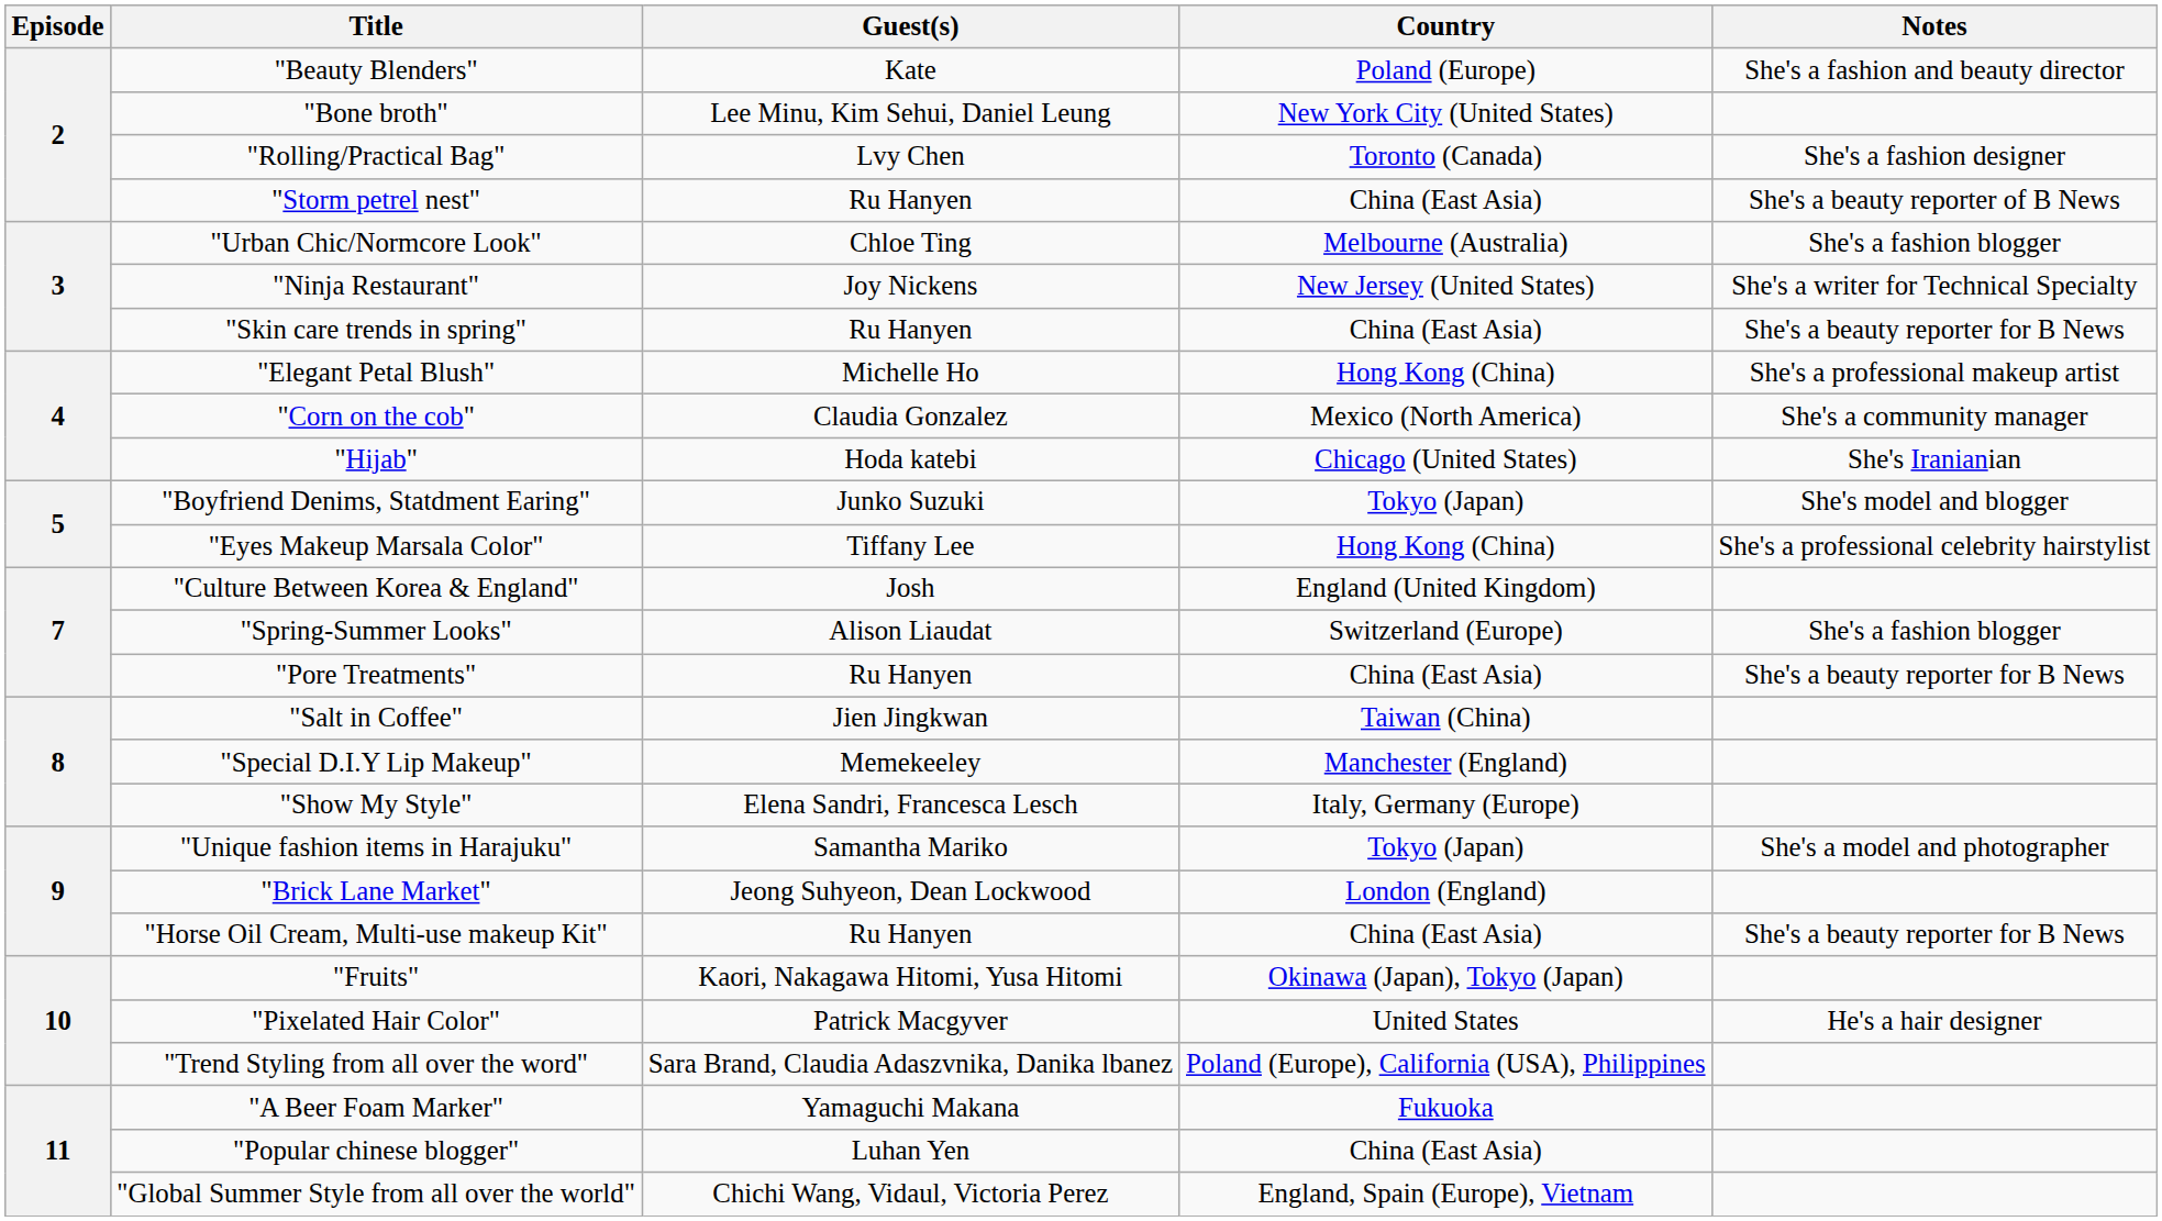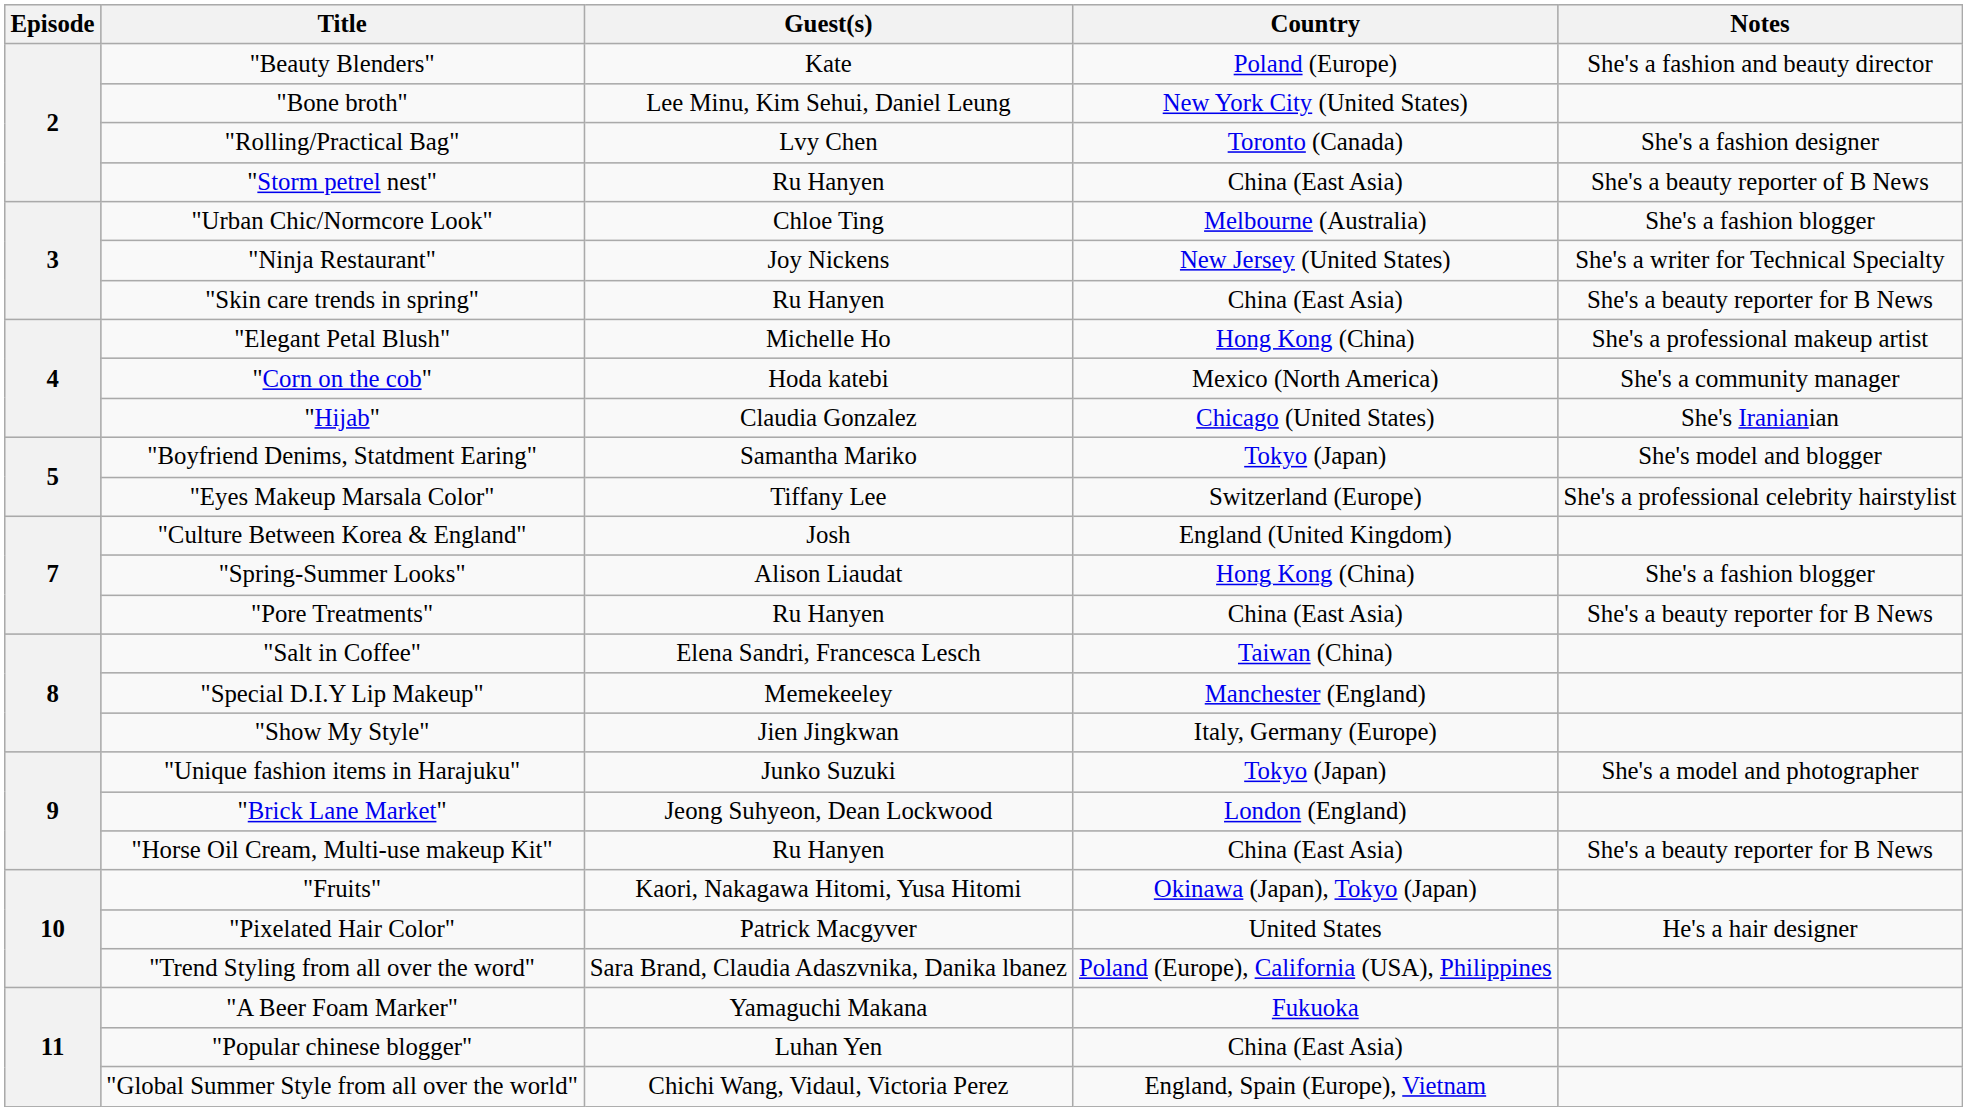"Corn on the cob" | Guest(s): Claudia Gonzalez -> Hoda katebi
"Hijab" | Guest(s): Hoda katebi -> Claudia Gonzalez
"Boyfriend Denims, Statdment Earing" | Guest(s): Junko Suzuki -> Samantha Mariko
"Eyes Makeup Marsala Color" | Country: Hong Kong (China) -> Switzerland (Europe)
"Spring-Summer Looks" | Country: Switzerland (Europe) -> Hong Kong (China)
"Salt in Coffee" | Guest(s): Jien Jingkwan -> Elena Sandri, Francesca Lesch
"Show My Style" | Guest(s): Elena Sandri, Francesca Lesch -> Jien Jingkwan
"Unique fashion items in Harajuku" | Guest(s): Samantha Mariko -> Junko Suzuki
